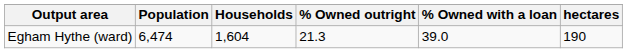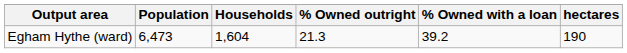Egham Hythe (ward) | Population: 6,474 -> 6,473
Egham Hythe (ward) | % Owned with a loan: 39.0 -> 39.2
